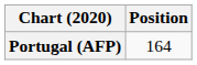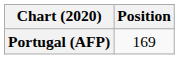Portugal (AFP) | Position: 164 -> 169
